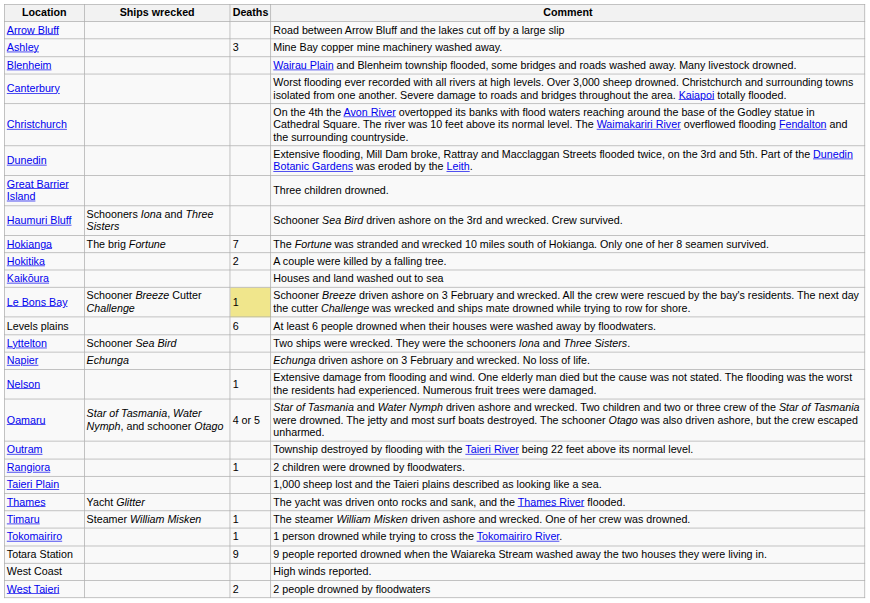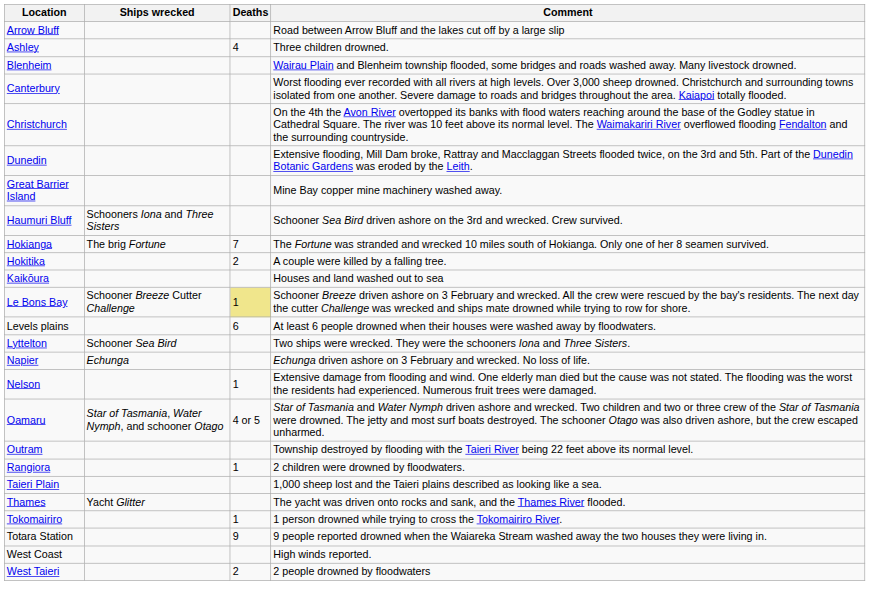Ashley | Deaths: 3 -> 4
Ashley | Comment: Mine Bay copper mine machinery washed away. -> Three children drowned.
Great Barrier Island | Comment: Three children drowned. -> Mine Bay copper mine machinery washed away.
- row: Timaru | Steamer William Misken | 1 | The steamer William Misken driven ashore and wrecked. One of her crew was drowned.
